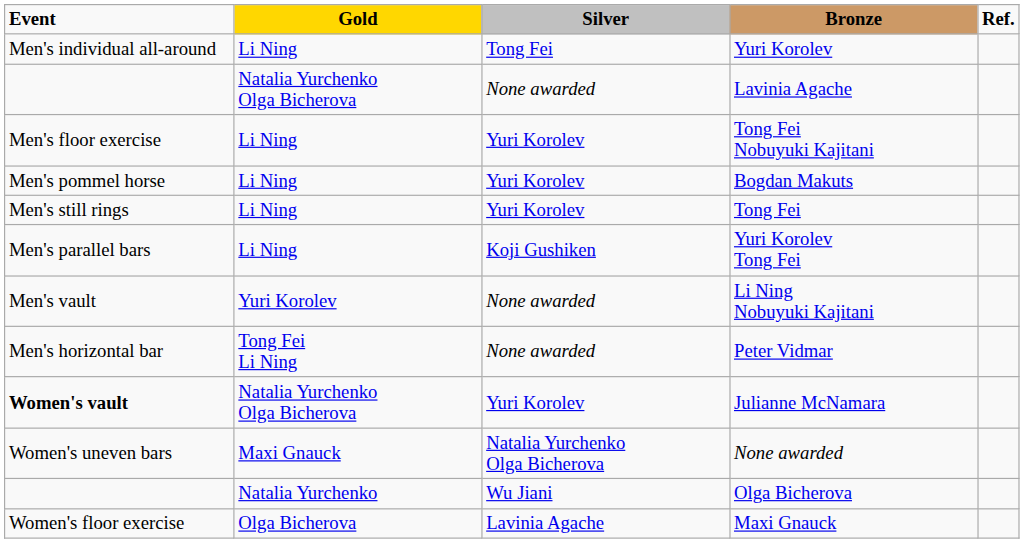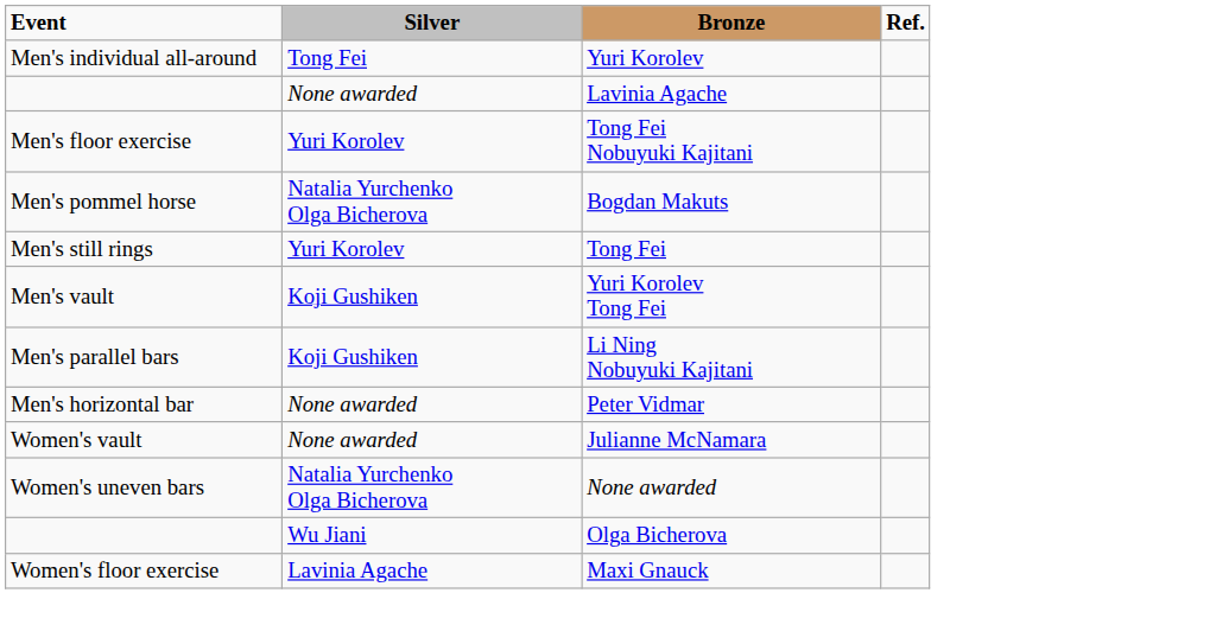- column: Gold | Li Ning | Natalia Yurchenko Olga Bicherova | Li Ning | Li Ning | Li Ning | Li Ning | Yuri Korolev | Tong Fei Li Ning | Natalia Yurchenko Olga Bicherova | Maxi Gnauck | Natalia Yurchenko | Olga Bicherova
Bogdan Makuts | Silver: Yuri Korolev -> Natalia Yurchenko Olga Bicherova
Yuri Korolev Tong Fei | Event: Men's parallel bars -> Men's vault
Li Ning Nobuyuki Kajitani | Event: Men's vault -> Men's parallel bars
Li Ning Nobuyuki Kajitani | Silver: None awarded -> Koji Gushiken
Julianne McNamara | Event: bold -> normal
Julianne McNamara | Silver: Yuri Korolev -> None awarded
